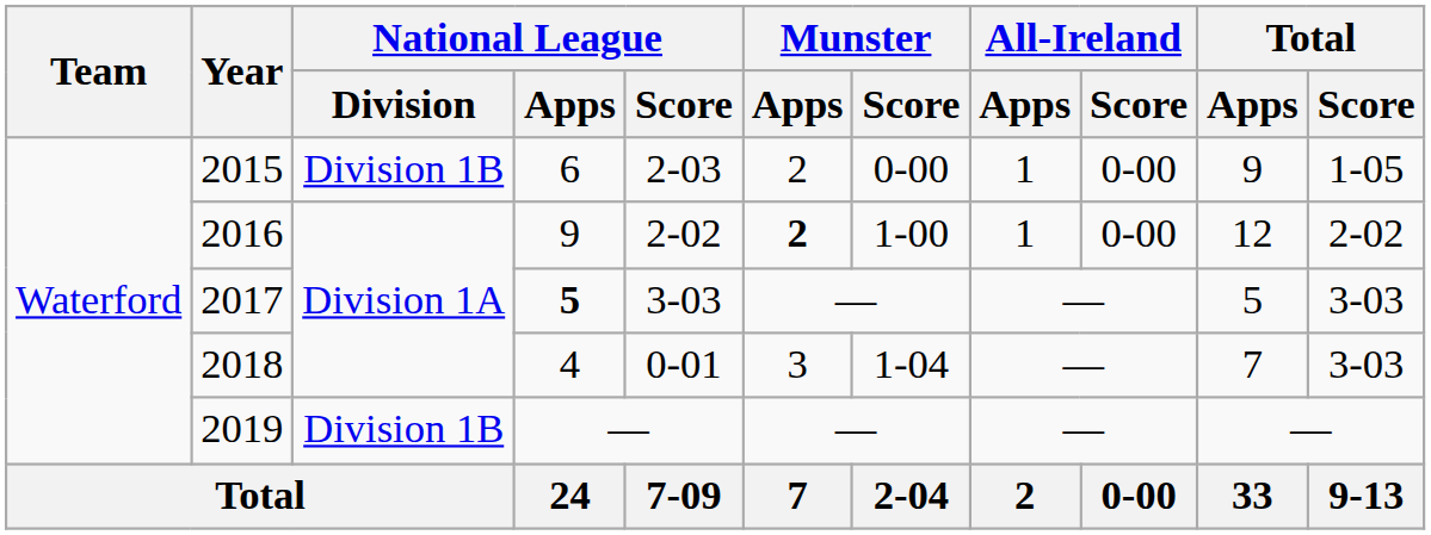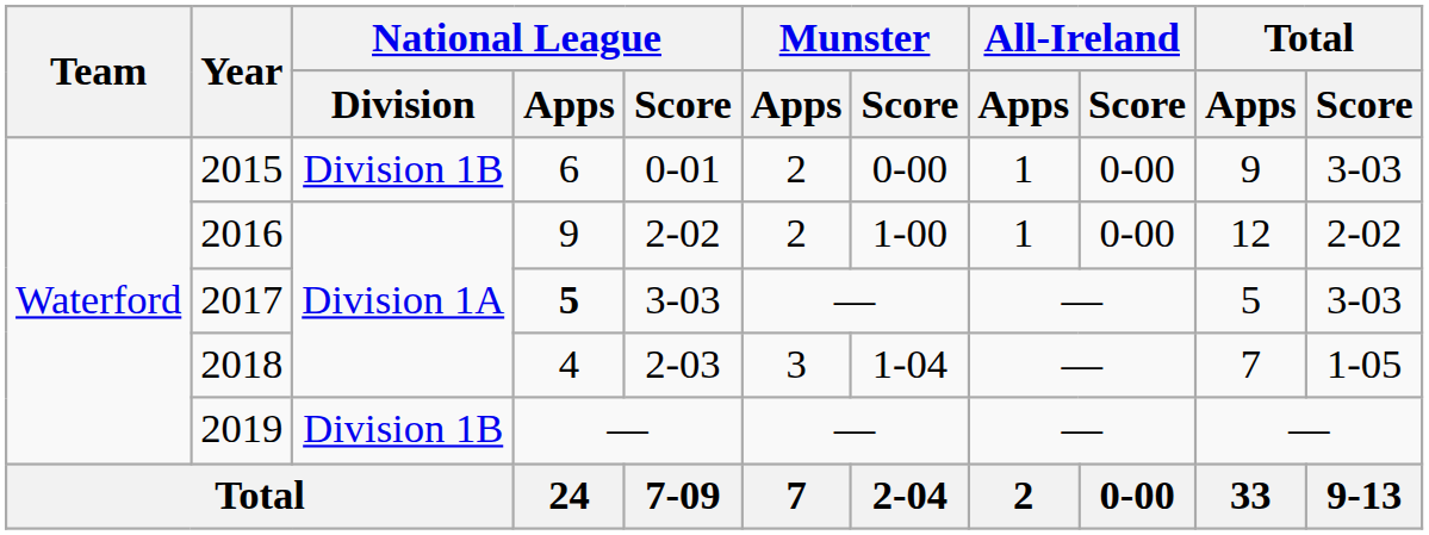2015 | National League / Score: 2-03 -> 0-01
2015 | Total / Score: 1-05 -> 3-03
2016 | Munster / Apps: bold -> normal
2018 | National League / Score: 0-01 -> 2-03
2018 | Total / Score: 3-03 -> 1-05
